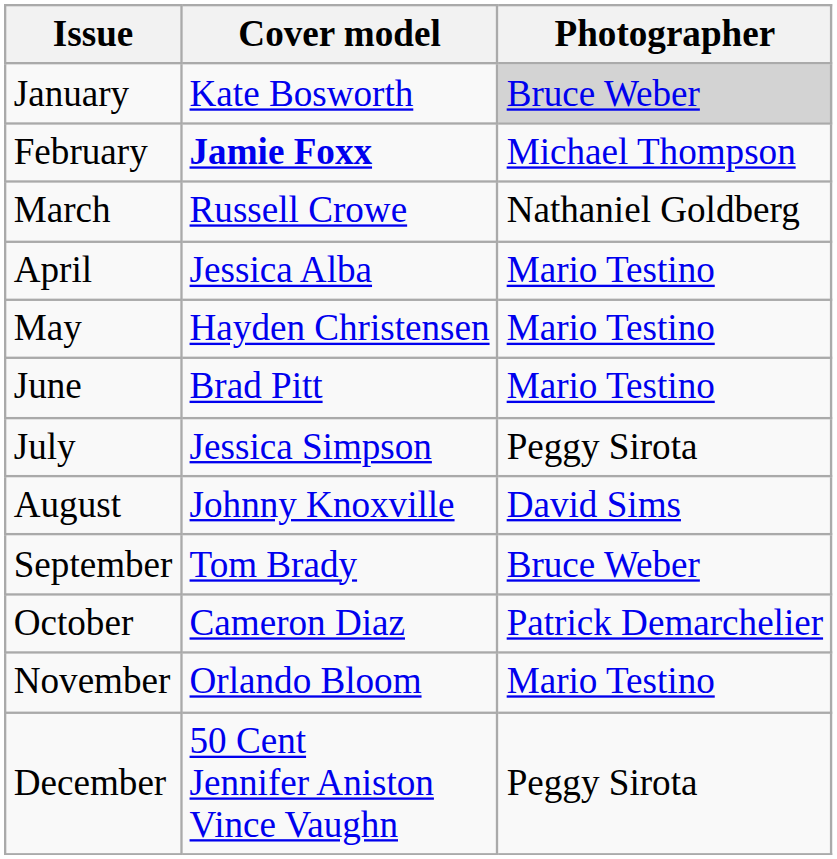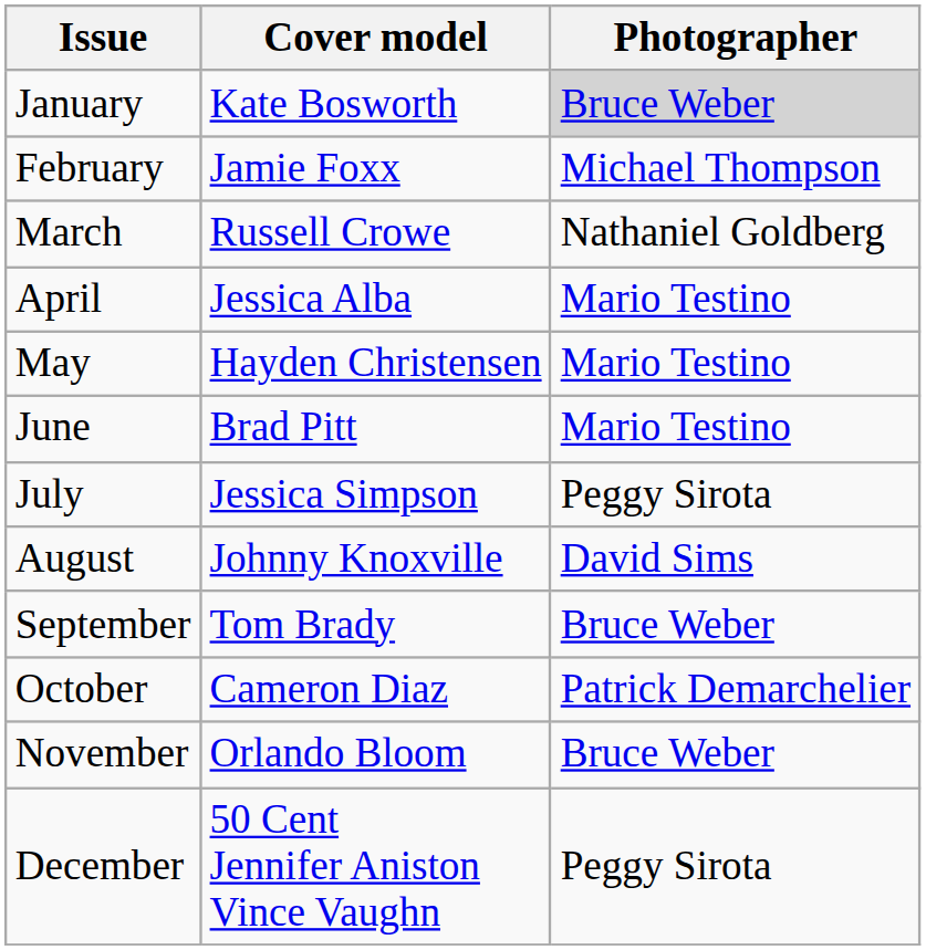February | Cover model: bold -> normal
November | Photographer: Mario Testino -> Bruce Weber
